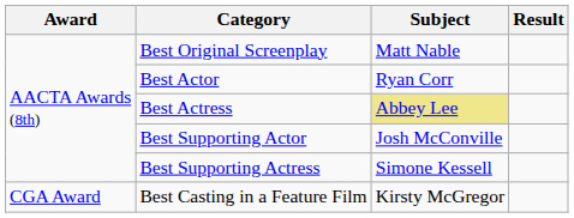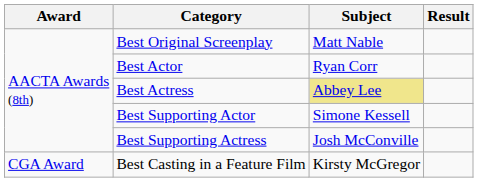Best Supporting Actor | Subject: Josh McConville -> Simone Kessell
Best Supporting Actress | Subject: Simone Kessell -> Josh McConville
